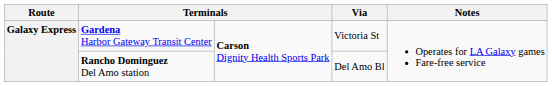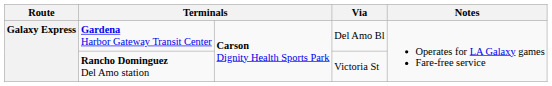Gardena Harbor Gateway Transit Center | Via: Victoria St -> Del Amo Bl
Rancho Dominguez Del Amo station | Via: Del Amo Bl -> Victoria St
